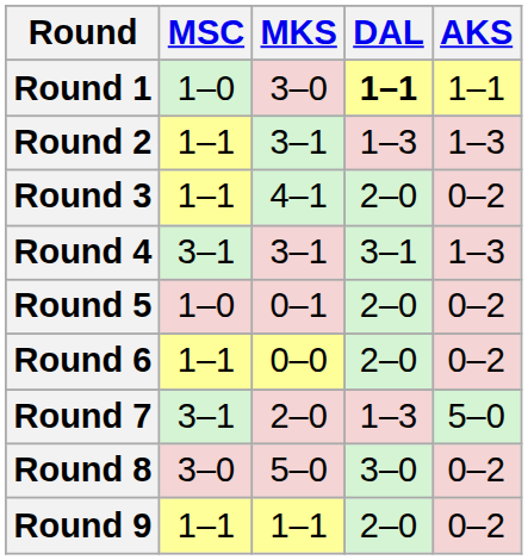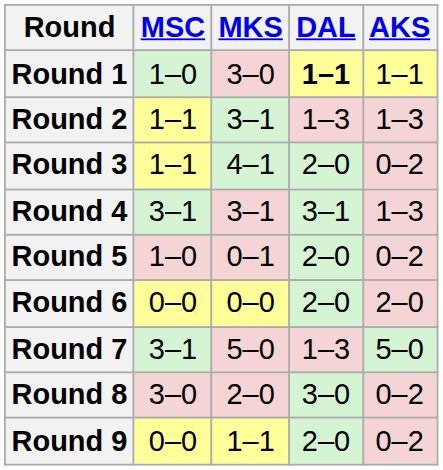Round 6 | MSC: 1–1 -> 0–0
Round 6 | AKS: 0–2 -> 2–0
Round 7 | MKS: 2–0 -> 5–0
Round 8 | MKS: 5–0 -> 2–0
Round 9 | MSC: 1–1 -> 0–0
